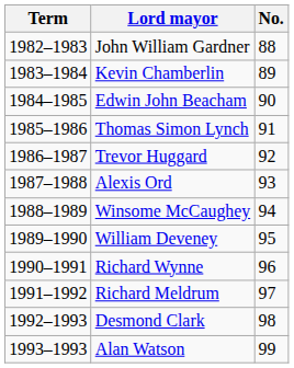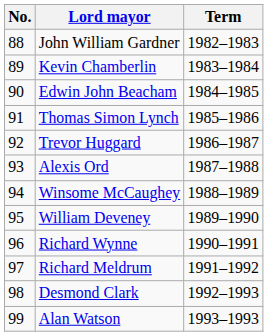columns swapped: No. <-> Term
